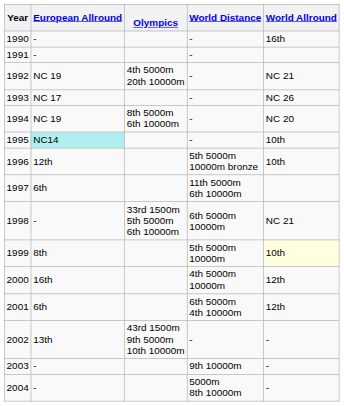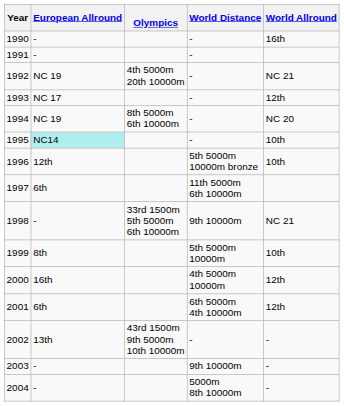1993 | World Allround: NC 26 -> 12th
1998 | World Distance: 6th 5000m 10000m -> 9th 10000m
1999 | World Allround: lightyellow background -> no background
